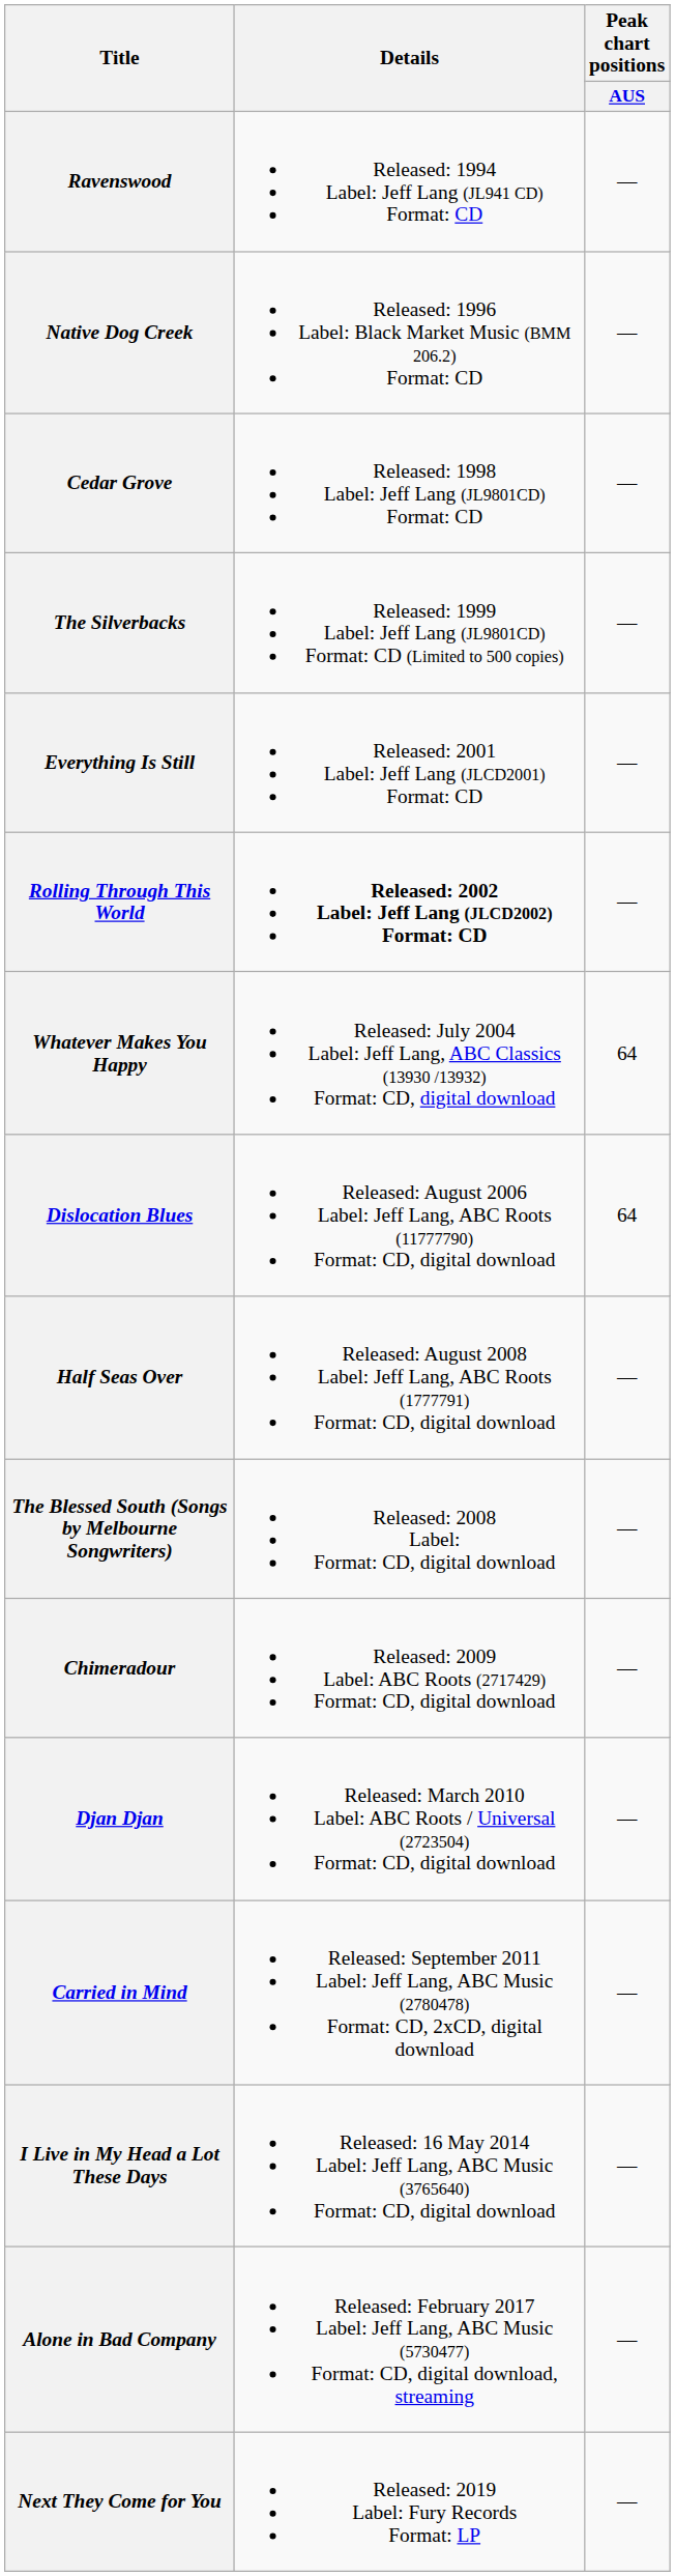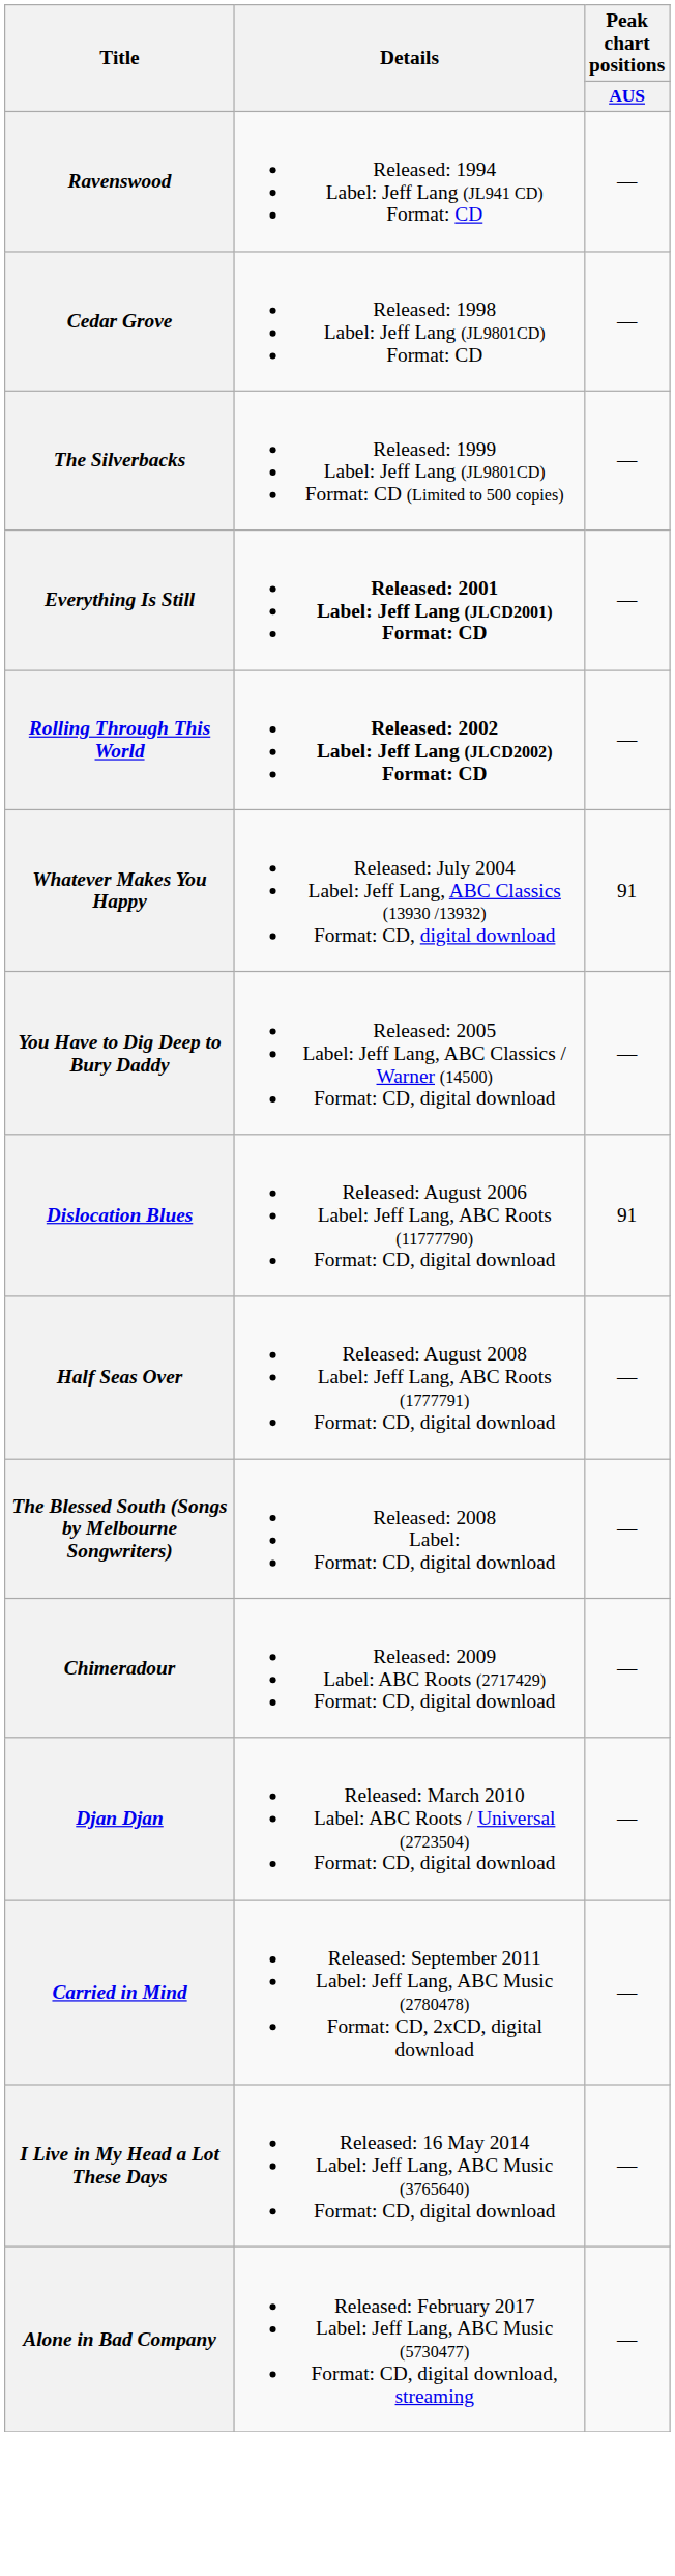- row: Native Dog Creek | Released: 1996 Label: Black Market Music (BMM 206.2) Format: CD | —
Everything Is Still | Details: normal -> bold
Whatever Makes You Happy | Peak chart positions / AUS: 64 -> 91
+ row: You Have to Dig Deep to Bury Daddy | Released: 2005 Label: Jeff Lang, ABC Classics / Warner (14500) Format: CD, digital download | —
Dislocation Blues | Peak chart positions / AUS: 64 -> 91
- row: Next They Come for You | Released: 2019 Label: Fury Records Format: LP | —
